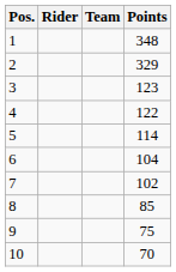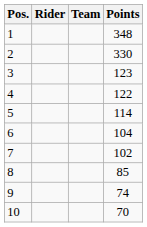2 | Points: 329 -> 330
9 | Points: 75 -> 74
